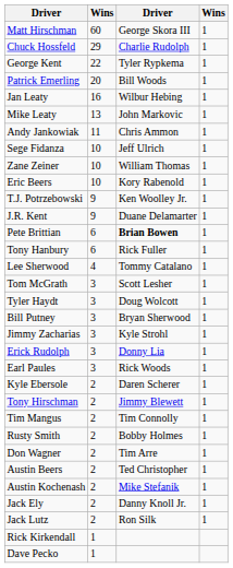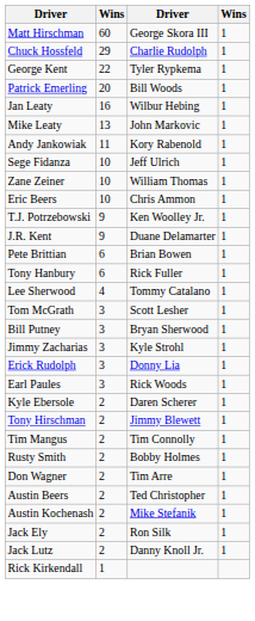Andy Jankowiak | column 3: Chris Ammon -> Kory Rabenold
Eric Beers | column 3: Kory Rabenold -> Chris Ammon
Pete Brittian | column 3: bold -> normal
- row: Tyler Haydt | 3 | Doug Wolcott | 1
Jack Ely | column 3: Danny Knoll Jr. -> Ron Silk
Jack Lutz | column 3: Ron Silk -> Danny Knoll Jr.
- row: Dave Pecko | 1
